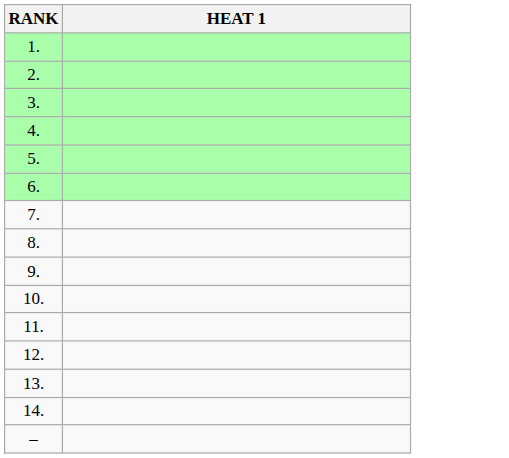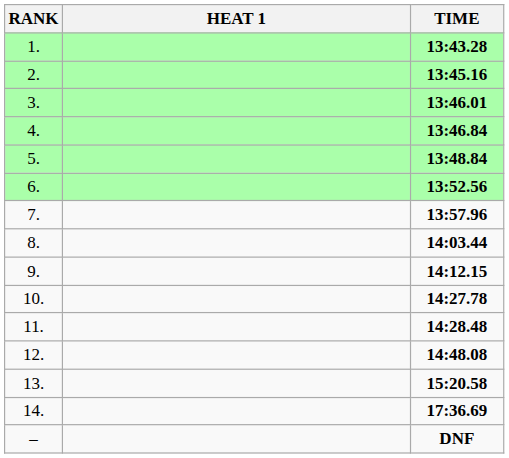+ column: TIME | 13:43.28 | 13:45.16 | 13:46.01 | 13:46.84 | 13:48.84 | 13:52.56 | 13:57.96 | 14:03.44 | 14:12.15 | 14:27.78 | 14:28.48 | 14:48.08 | 15:20.58 | 17:36.69 | DNF
